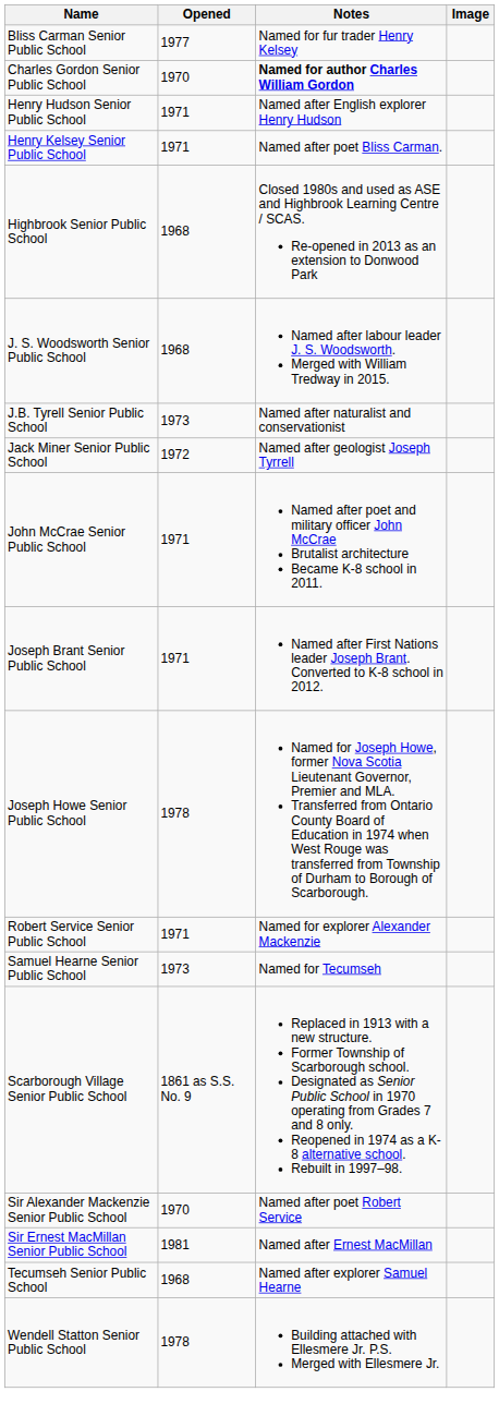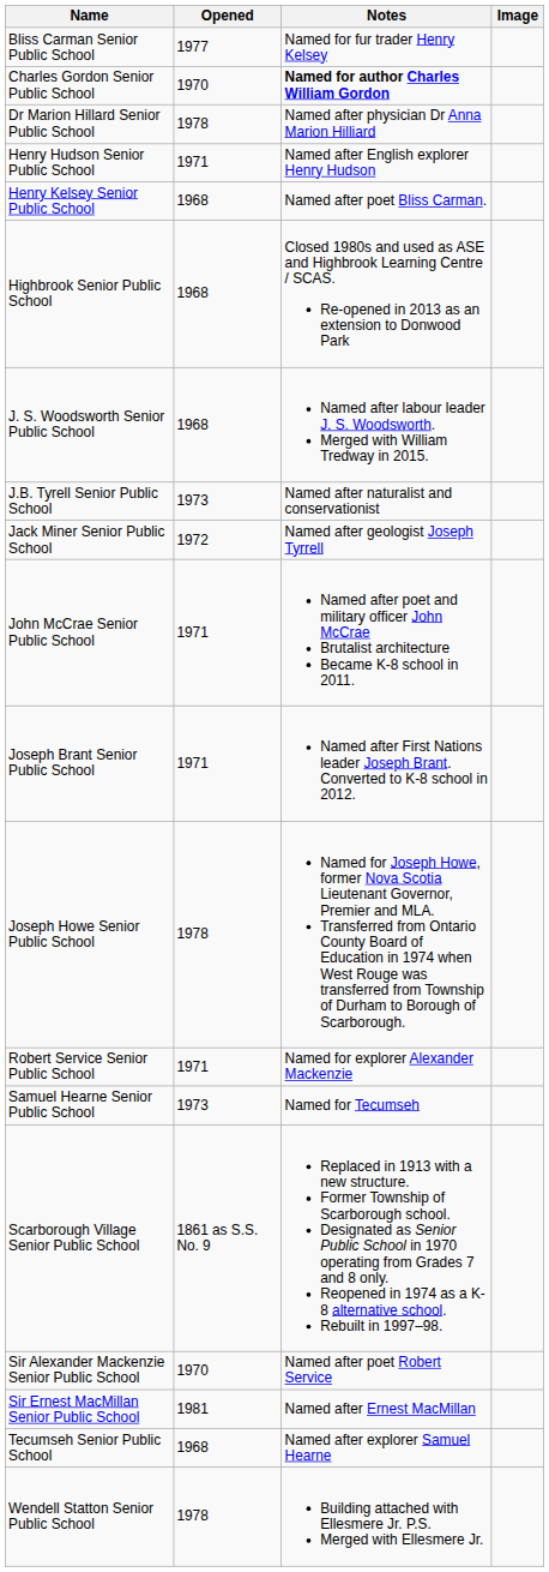+ row: Dr Marion Hillard Senior Public School | 1978 | Named after physician Dr Anna Marion Hilliard
Henry Kelsey Senior Public School | Opened: 1971 -> 1968
